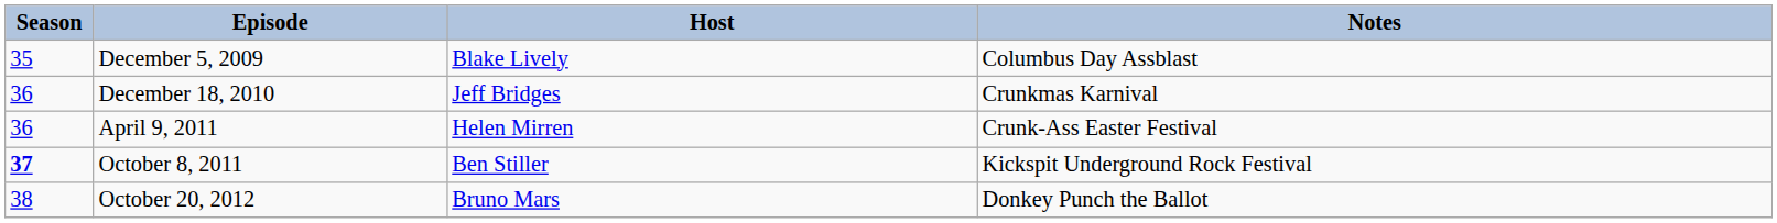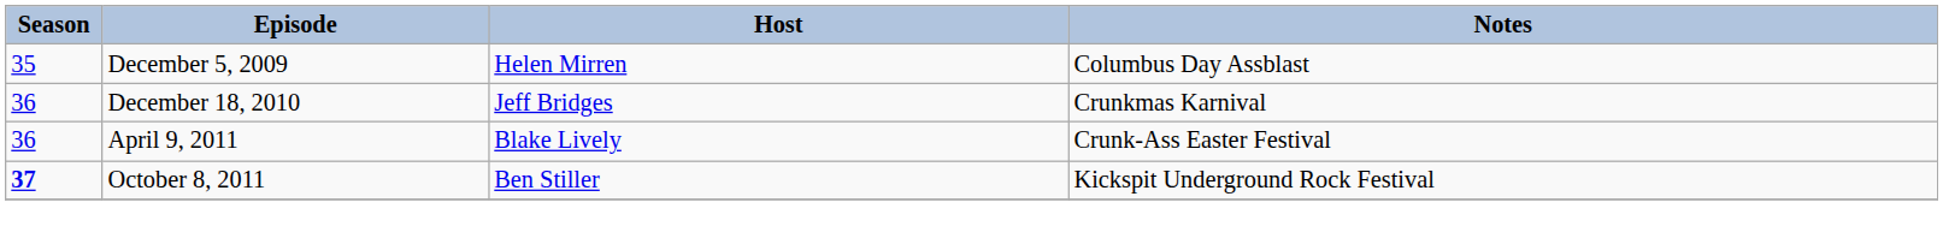December 5, 2009 | Host: Blake Lively -> Helen Mirren
April 9, 2011 | Host: Helen Mirren -> Blake Lively
- row: 38 | October 20, 2012 | Bruno Mars | Donkey Punch the Ballot
